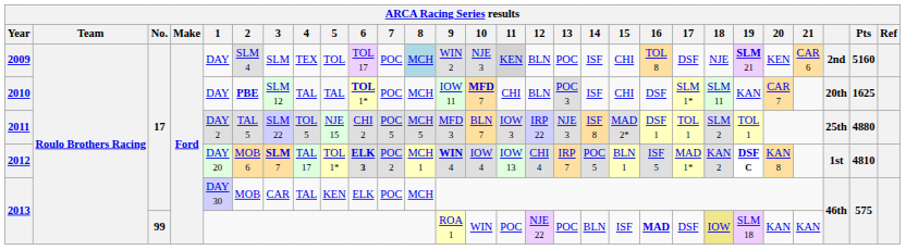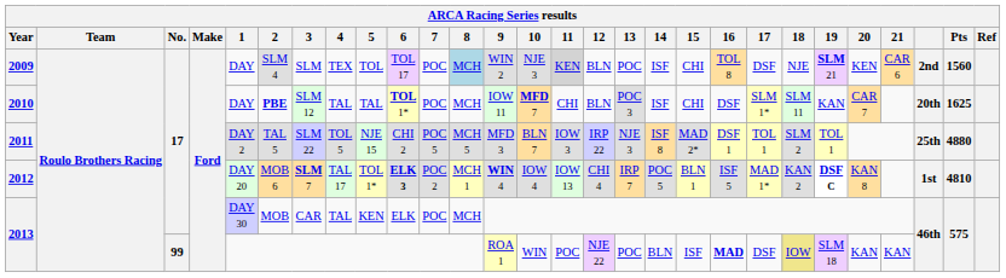2009 | Pts: 5160 -> 1560
